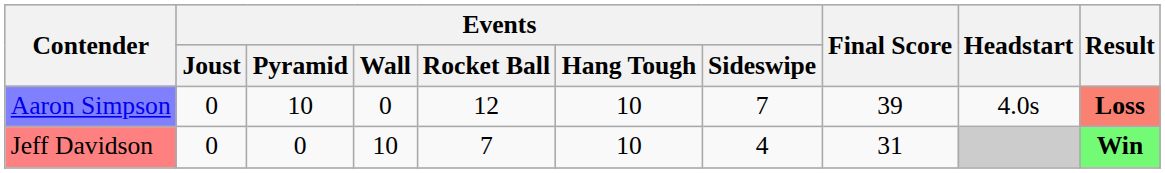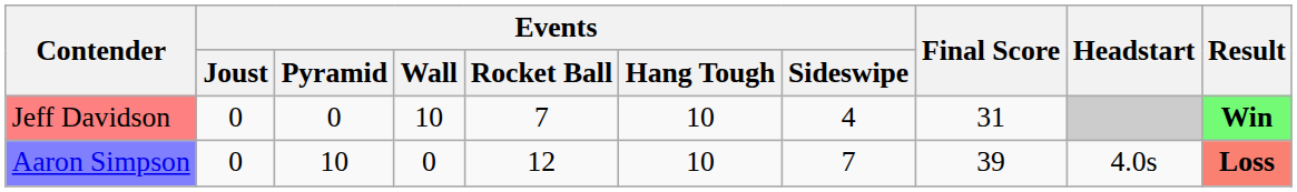rows swapped: Jeff Davidson <-> Aaron Simpson
